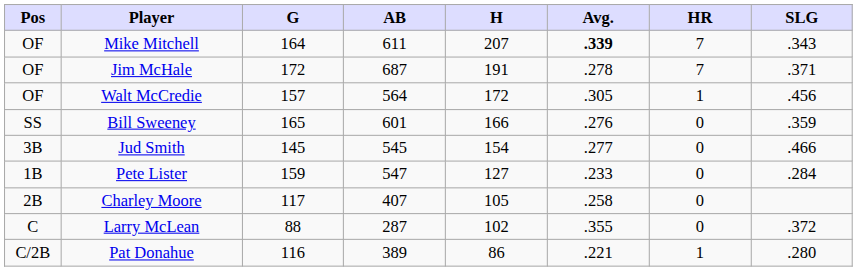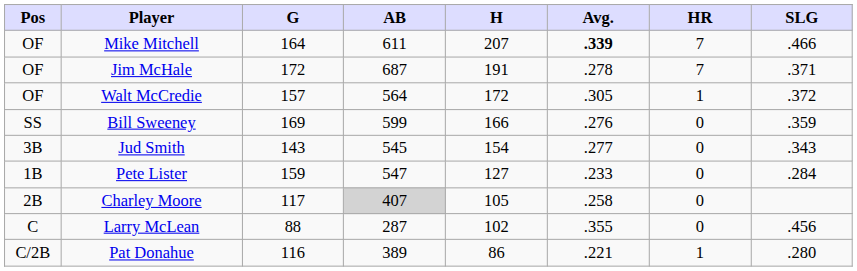Mike Mitchell | SLG: .343 -> .466
Walt McCredie | SLG: .456 -> .372
Bill Sweeney | G: 165 -> 169
Bill Sweeney | AB: 601 -> 599
Jud Smith | G: 145 -> 143
Jud Smith | SLG: .466 -> .343
Charley Moore | AB: no background -> lightgrey background
Larry McLean | SLG: .372 -> .456
